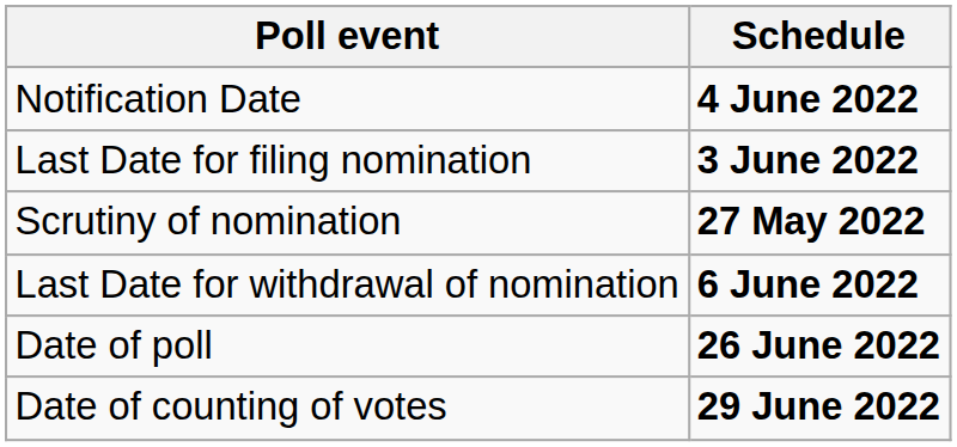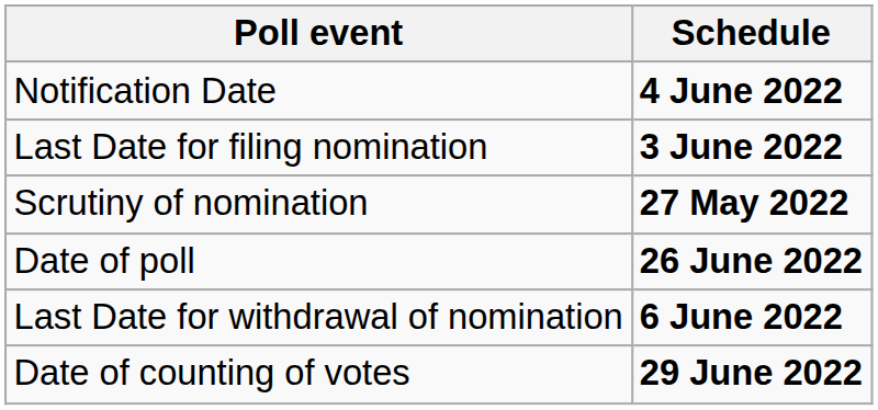rows swapped: Last Date for withdrawal of nomination <-> Date of poll
